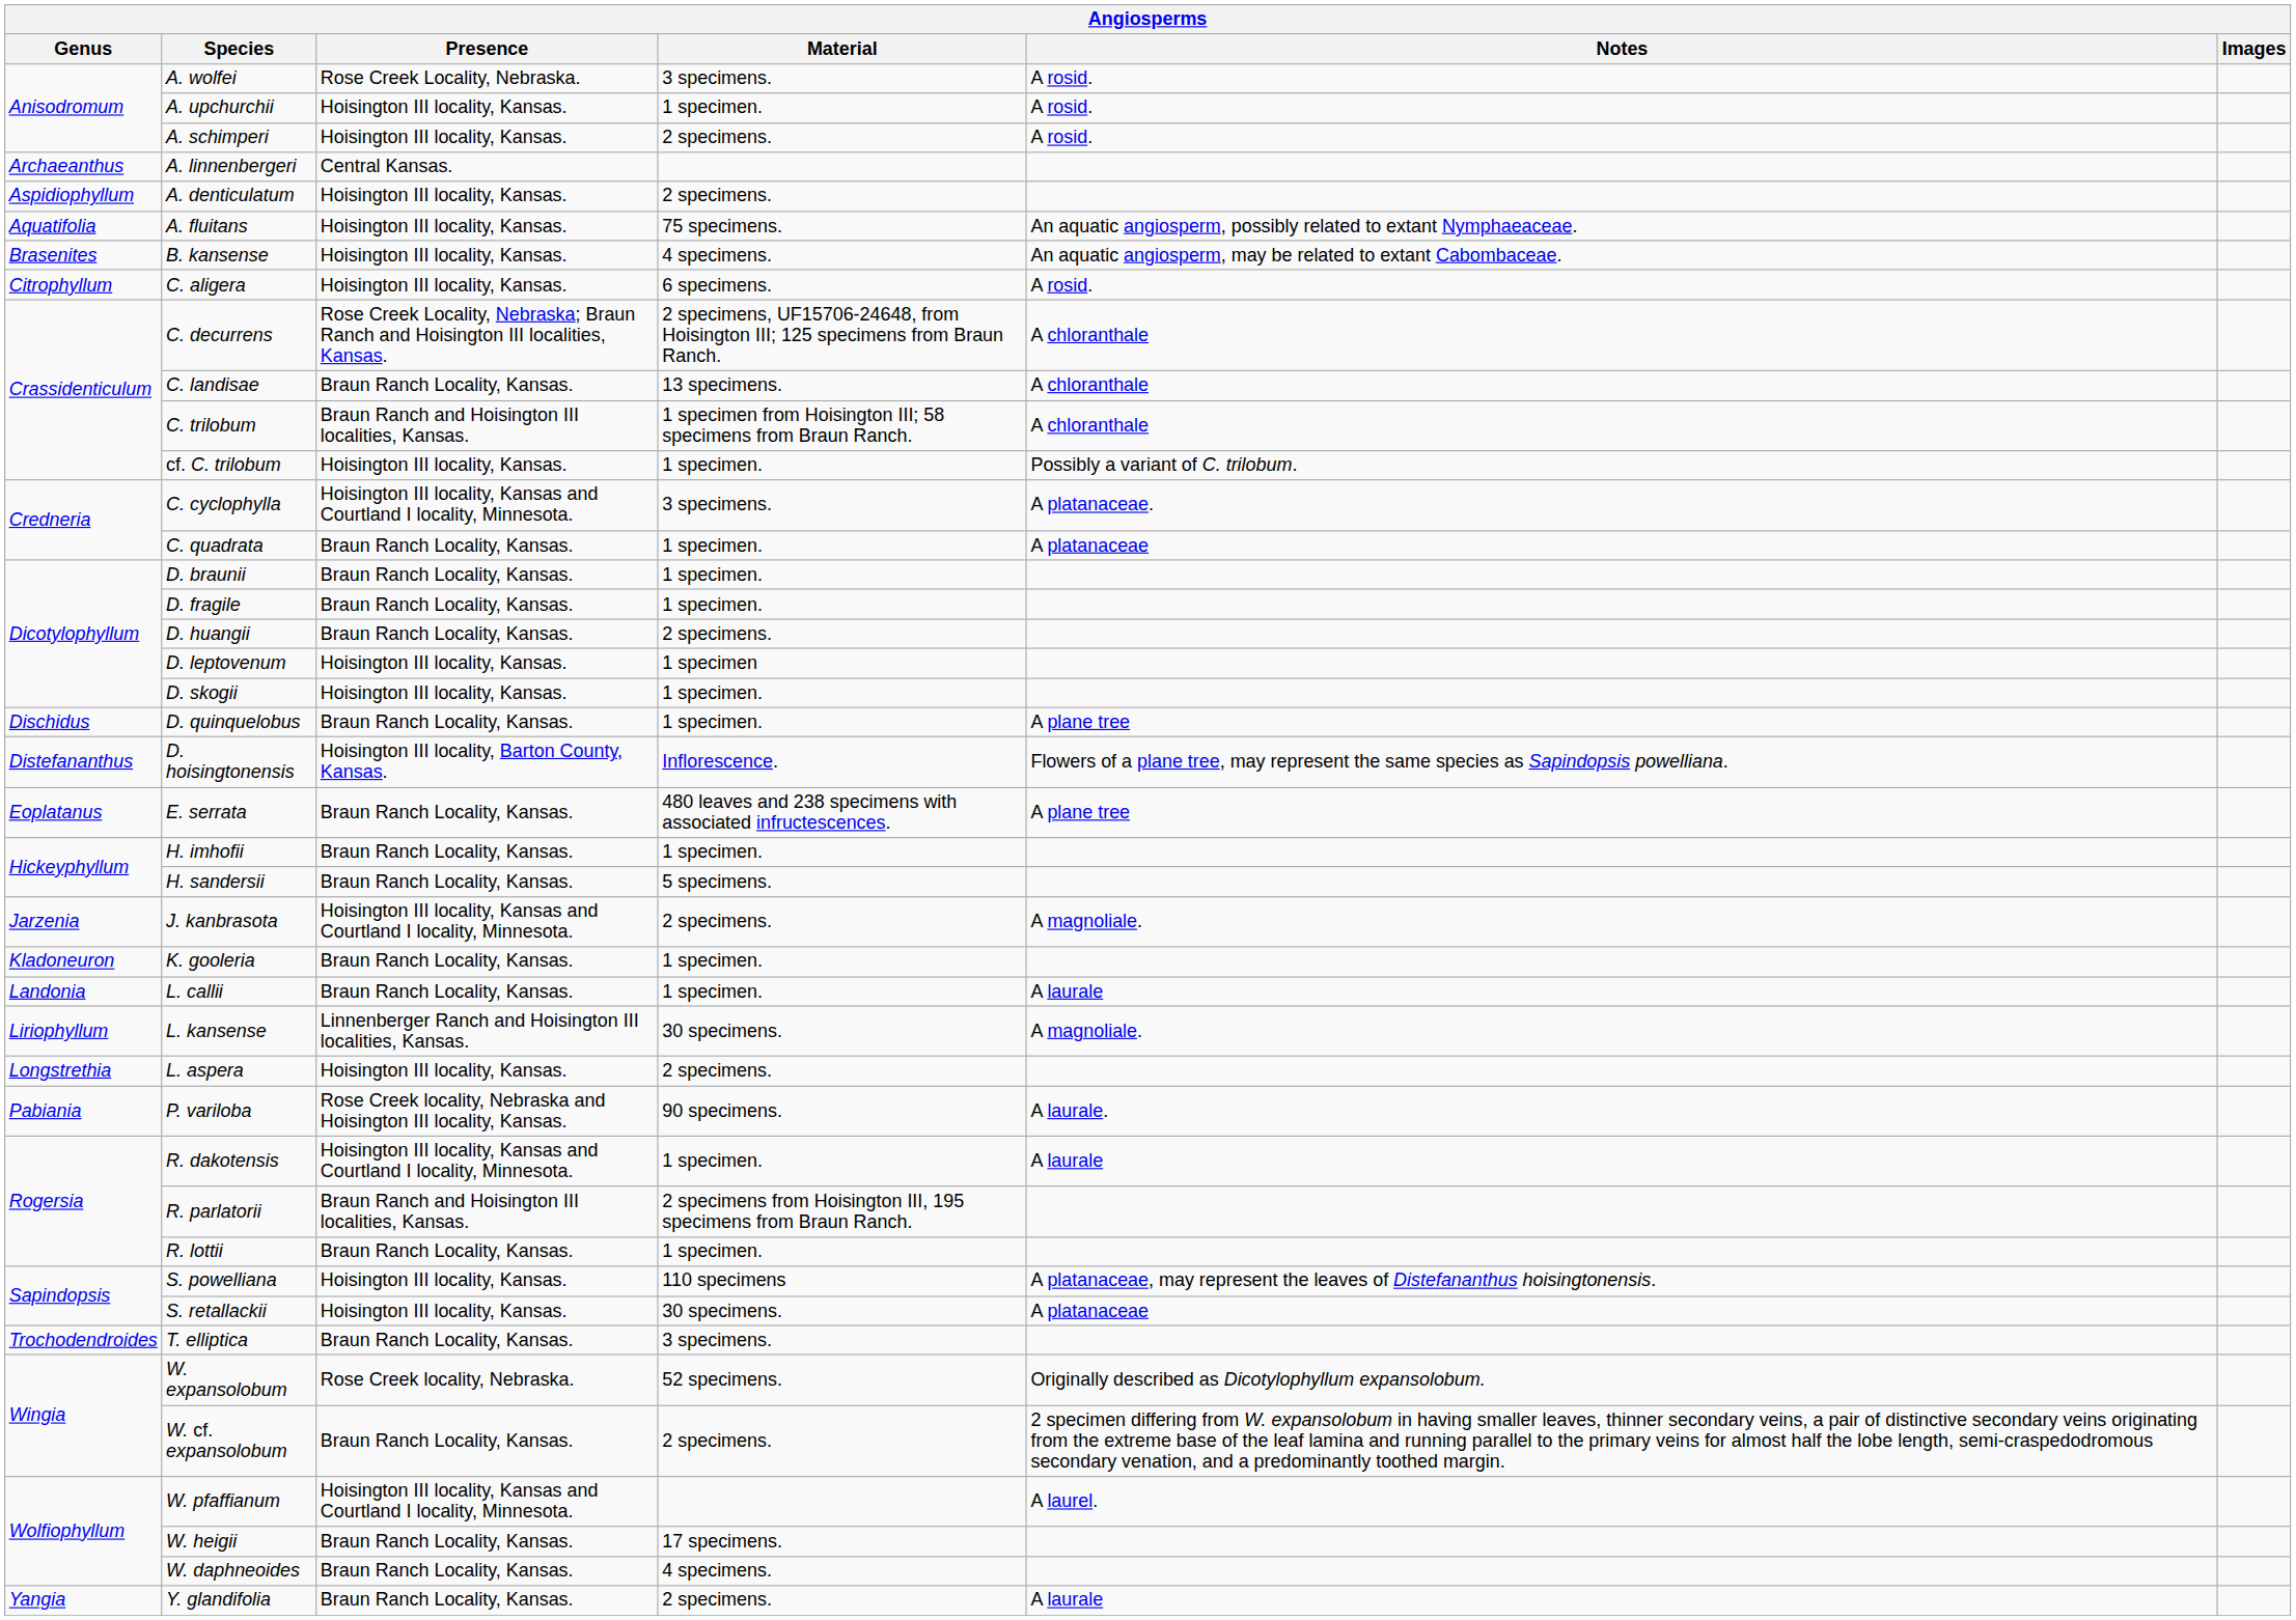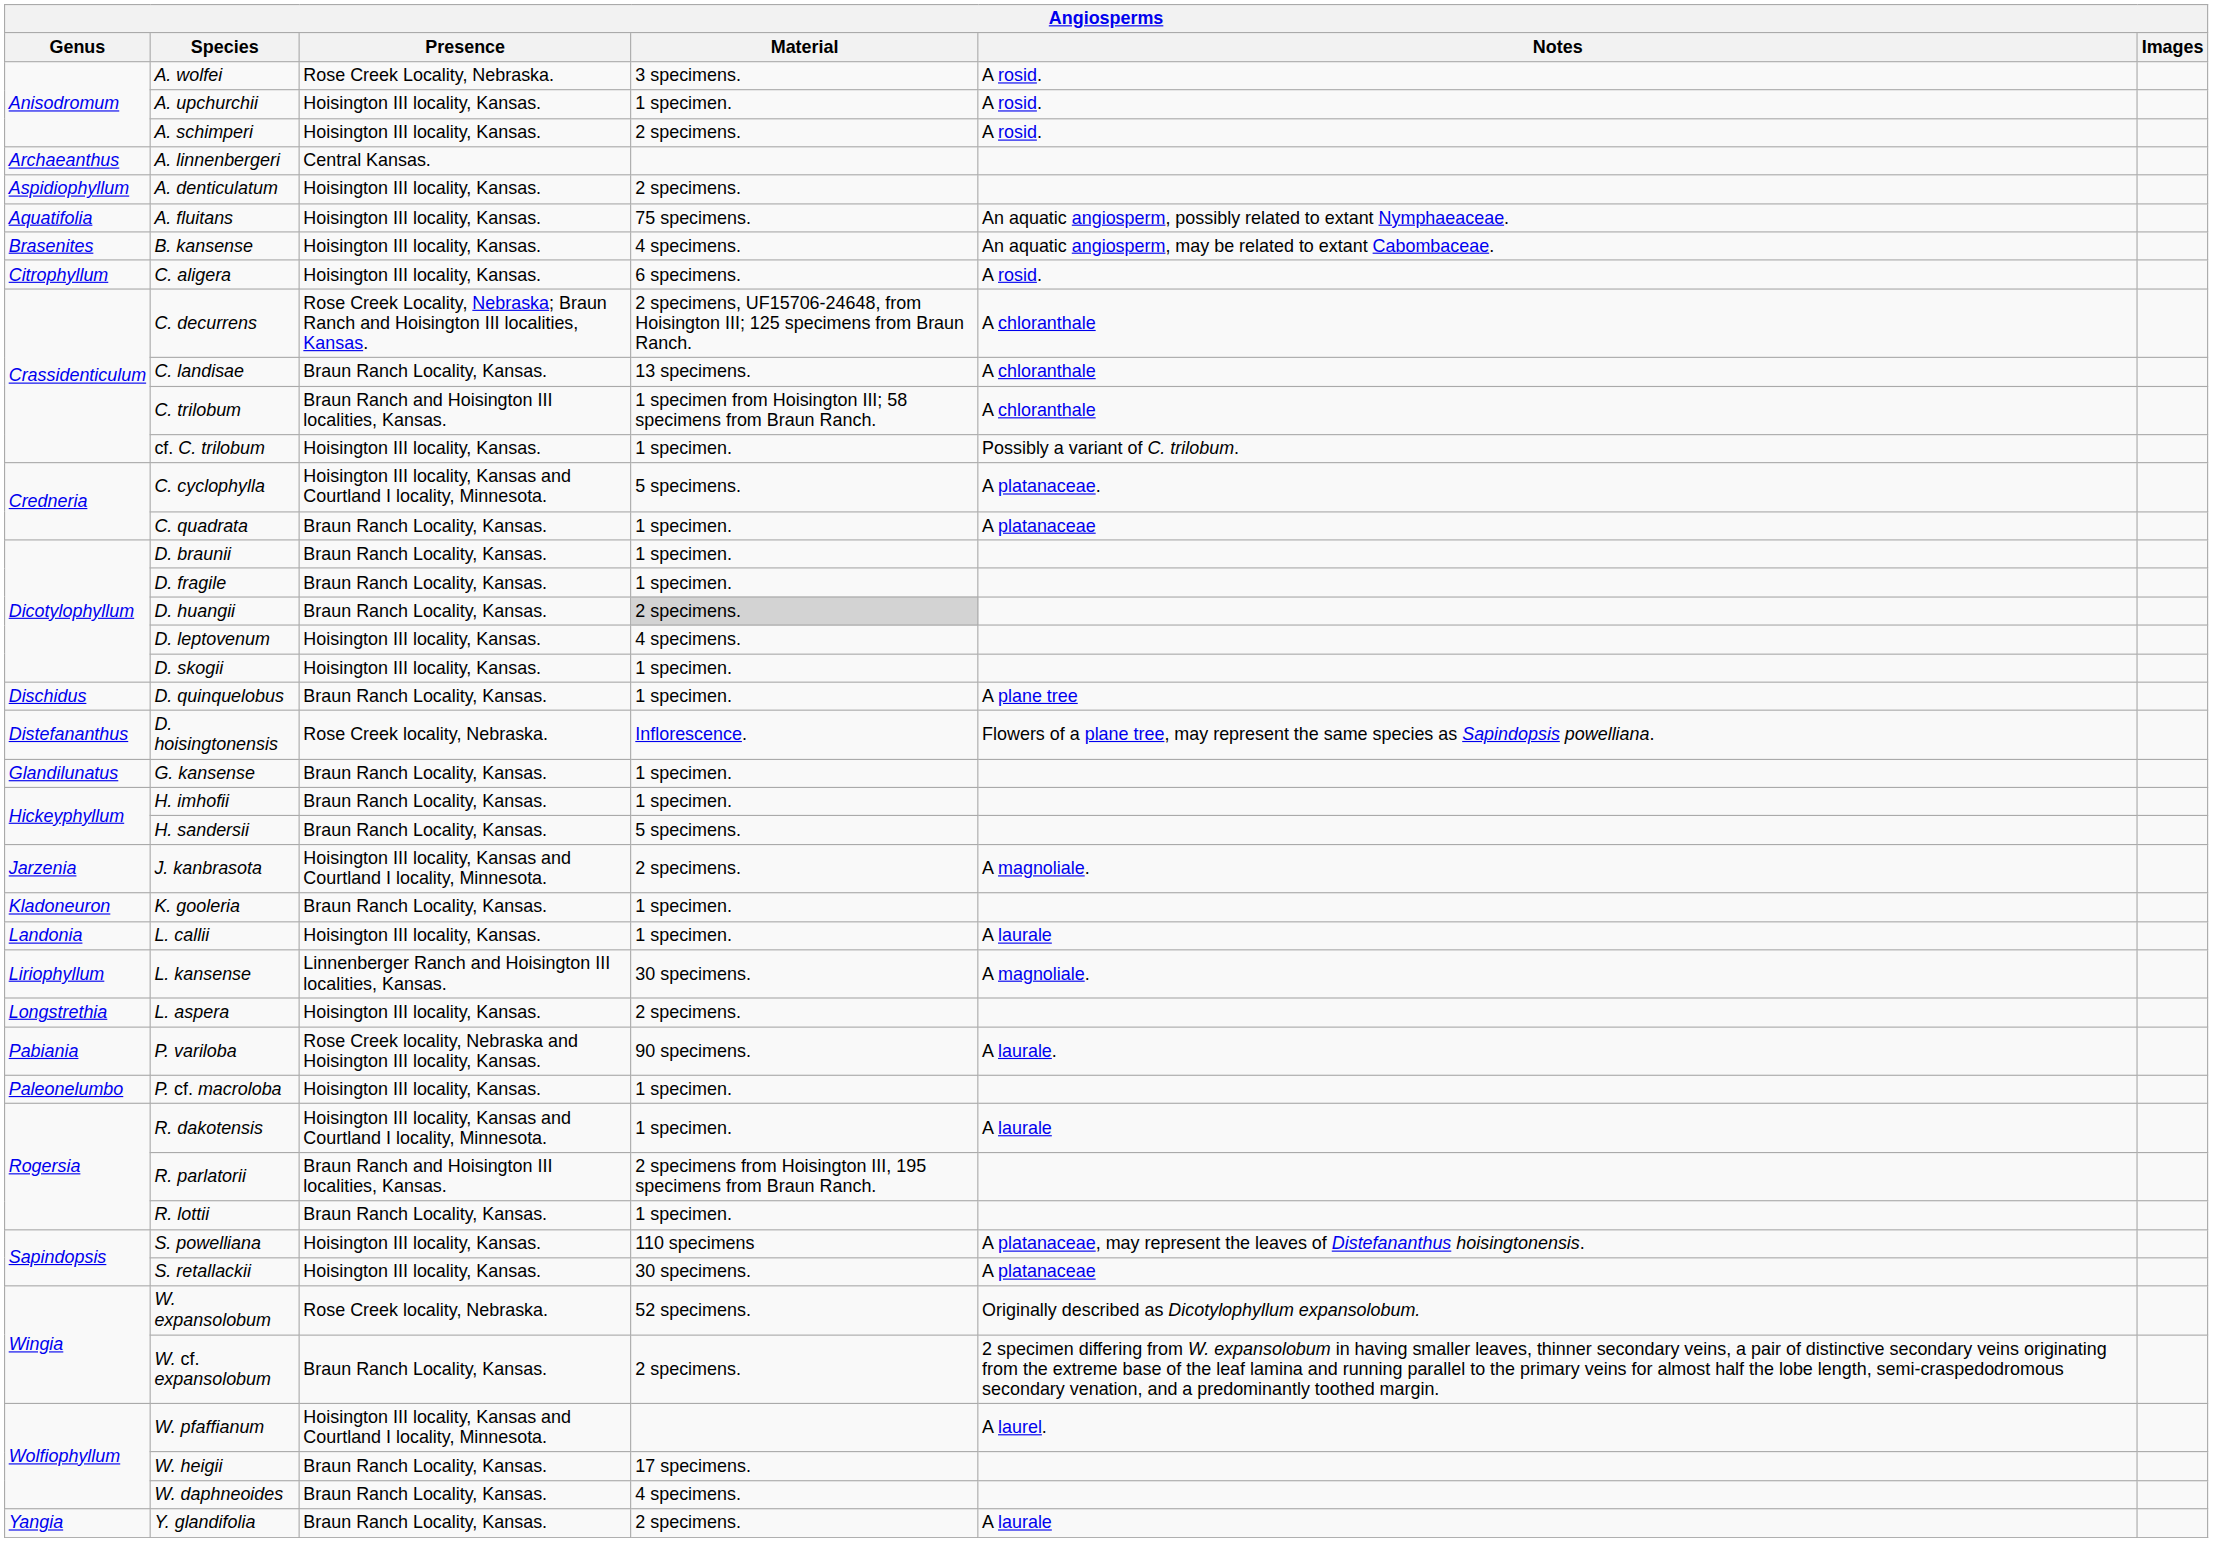C. cyclophylla | Material: 3 specimens. -> 5 specimens.
D. huangii | Material: no background -> lightgrey background
D. leptovenum | Material: 1 specimen -> 4 specimens.
D. hoisingtonensis | Presence: Hoisington III locality, Barton County, Kansas. -> Rose Creek locality, Nebraska.
- row: Eoplatanus | E. serrata | Braun Ranch Locality, Kansas. | 480 leaves and 238 specimens with associated infructescences. | A plane tree
+ row: Glandilunatus | G. kansense | Braun Ranch Locality, Kansas. | 1 specimen.
L. callii | Presence: Braun Ranch Locality, Kansas. -> Hoisington III locality, Kansas.
+ row: Paleonelumbo | P. cf. macroloba | Hoisington III locality, Kansas. | 1 specimen.
- row: Trochodendroides | T. elliptica | Braun Ranch Locality, Kansas. | 3 specimens.
